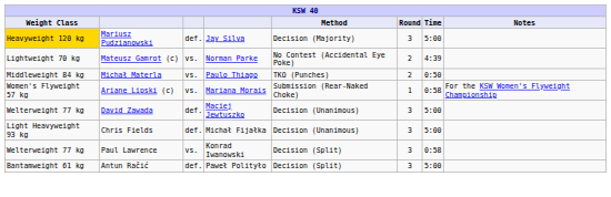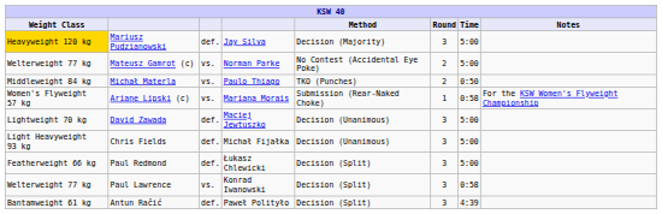Mateusz Gamrot (c) | Weight Class: Lightweight 70 kg -> Welterweight 77 kg
Mateusz Gamrot (c) | Time: 4:39 -> 5:00
David Zawada | Weight Class: Welterweight 77 kg -> Lightweight 70 kg
+ row: Featherweight 66 kg | Paul Redmond | def. | Łukasz Chlewicki | Decision (Split) | 3 | 5:00
Antun Račić | Time: 5:00 -> 4:39
